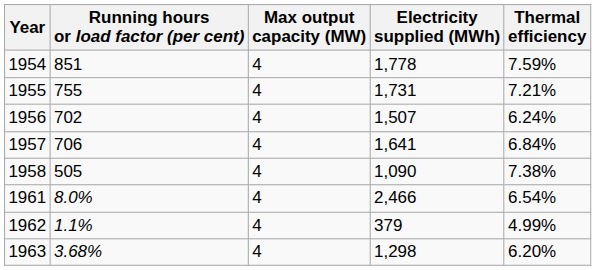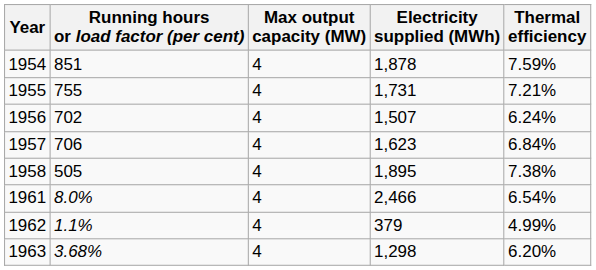1954 | Electricity supplied (MWh): 1,778 -> 1,878
1957 | Electricity supplied (MWh): 1,641 -> 1,623
1958 | Electricity supplied (MWh): 1,090 -> 1,895
